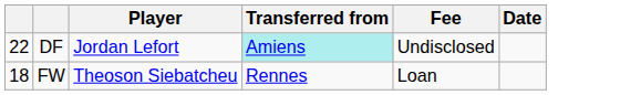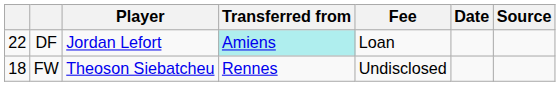+ column: Source
DF | Fee: Undisclosed -> Loan
FW | Fee: Loan -> Undisclosed
